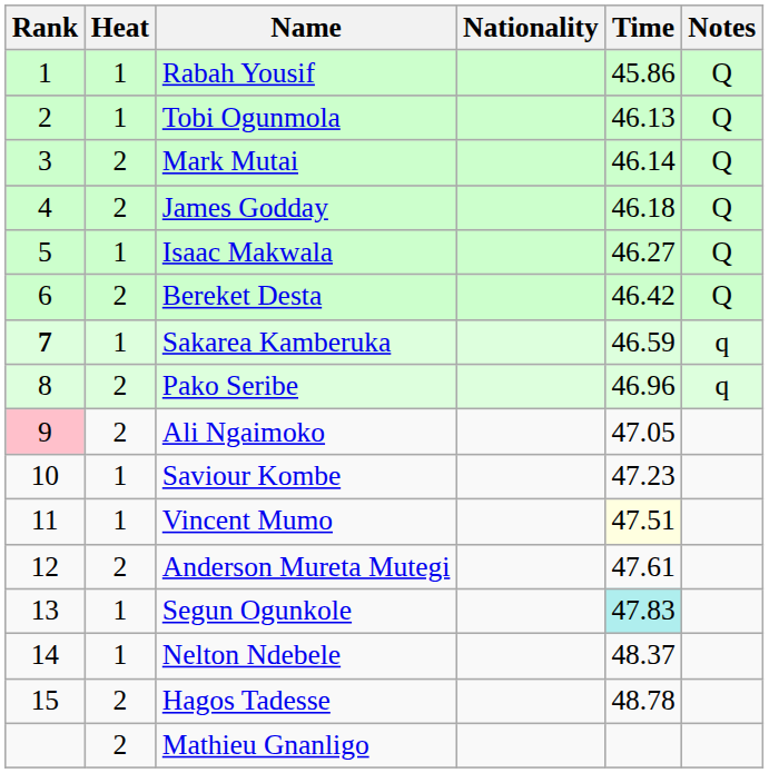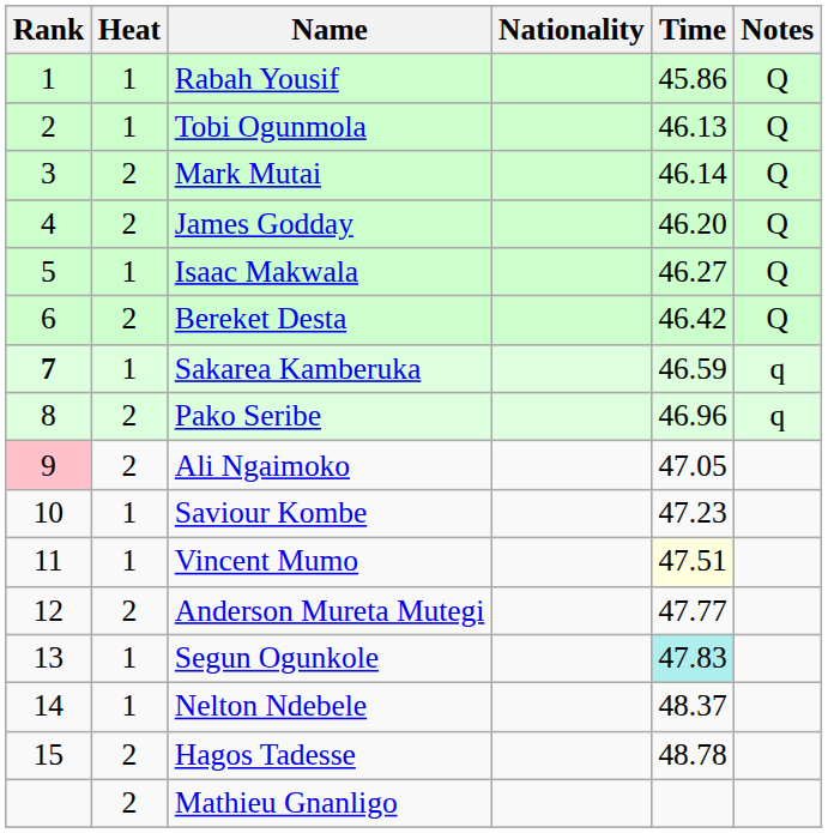James Godday | Time: 46.18 -> 46.20
Anderson Mureta Mutegi | Time: 47.61 -> 47.77
